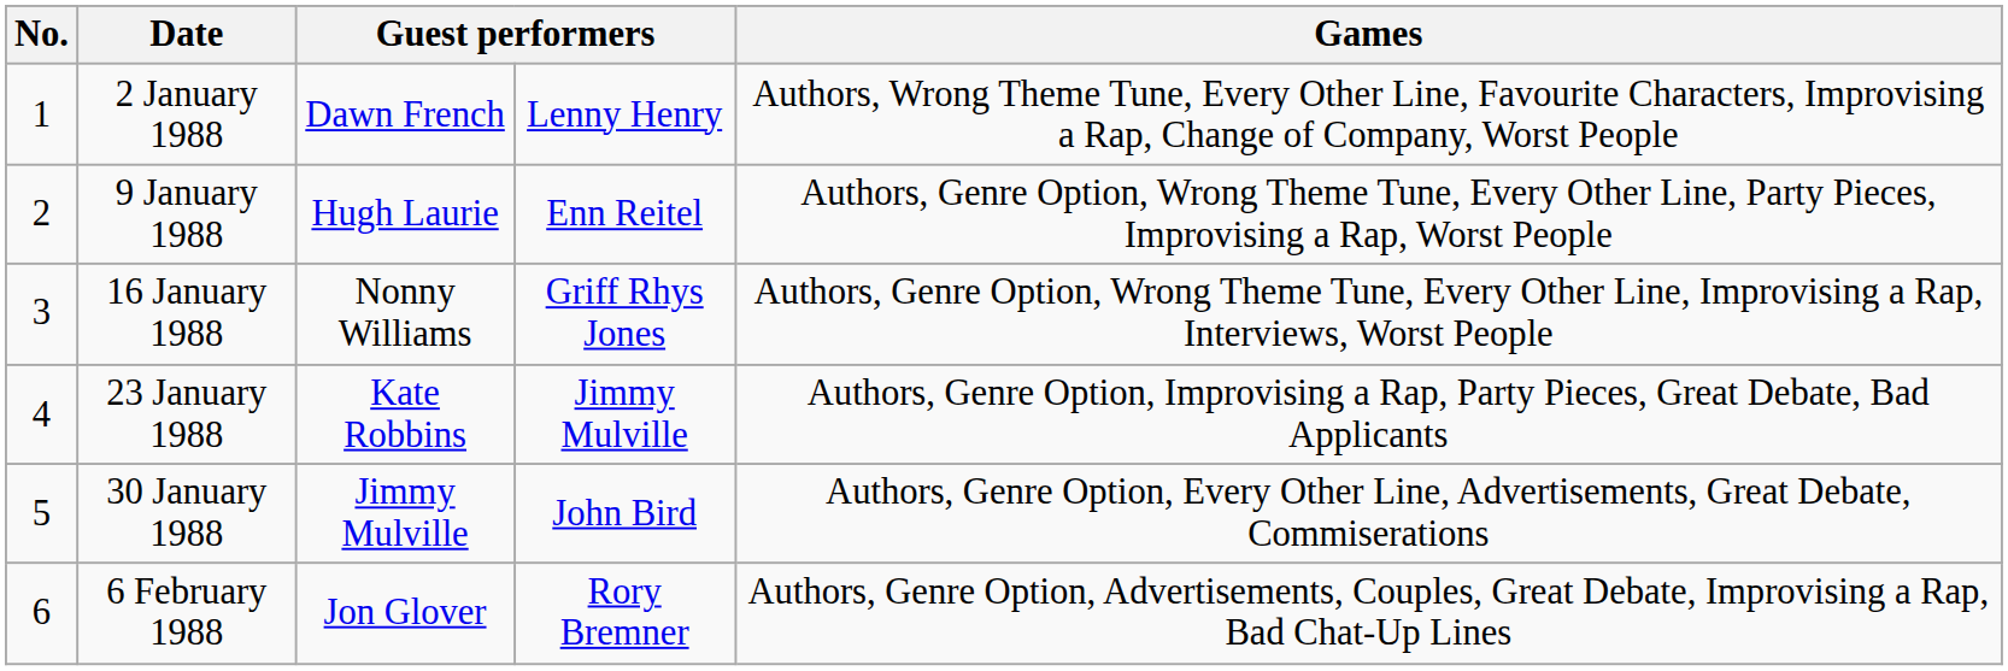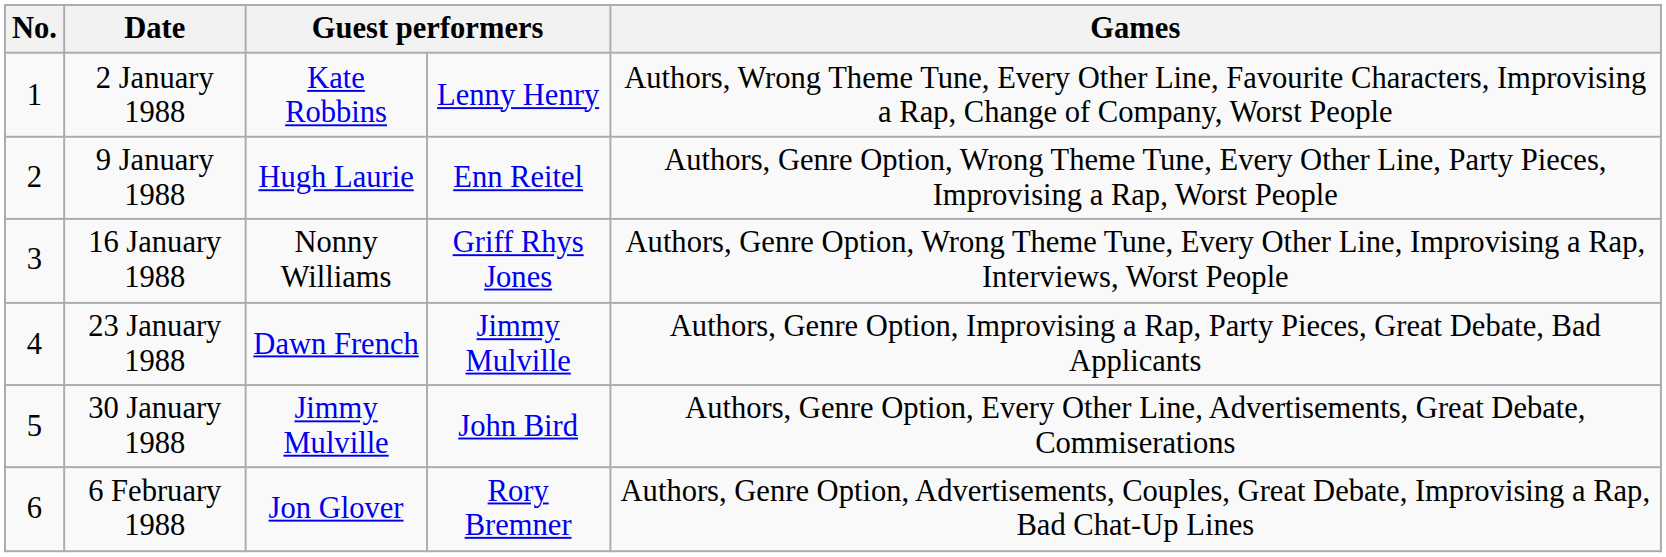2 January 1988 | column 3: Dawn French -> Kate Robbins
23 January 1988 | column 3: Kate Robbins -> Dawn French
